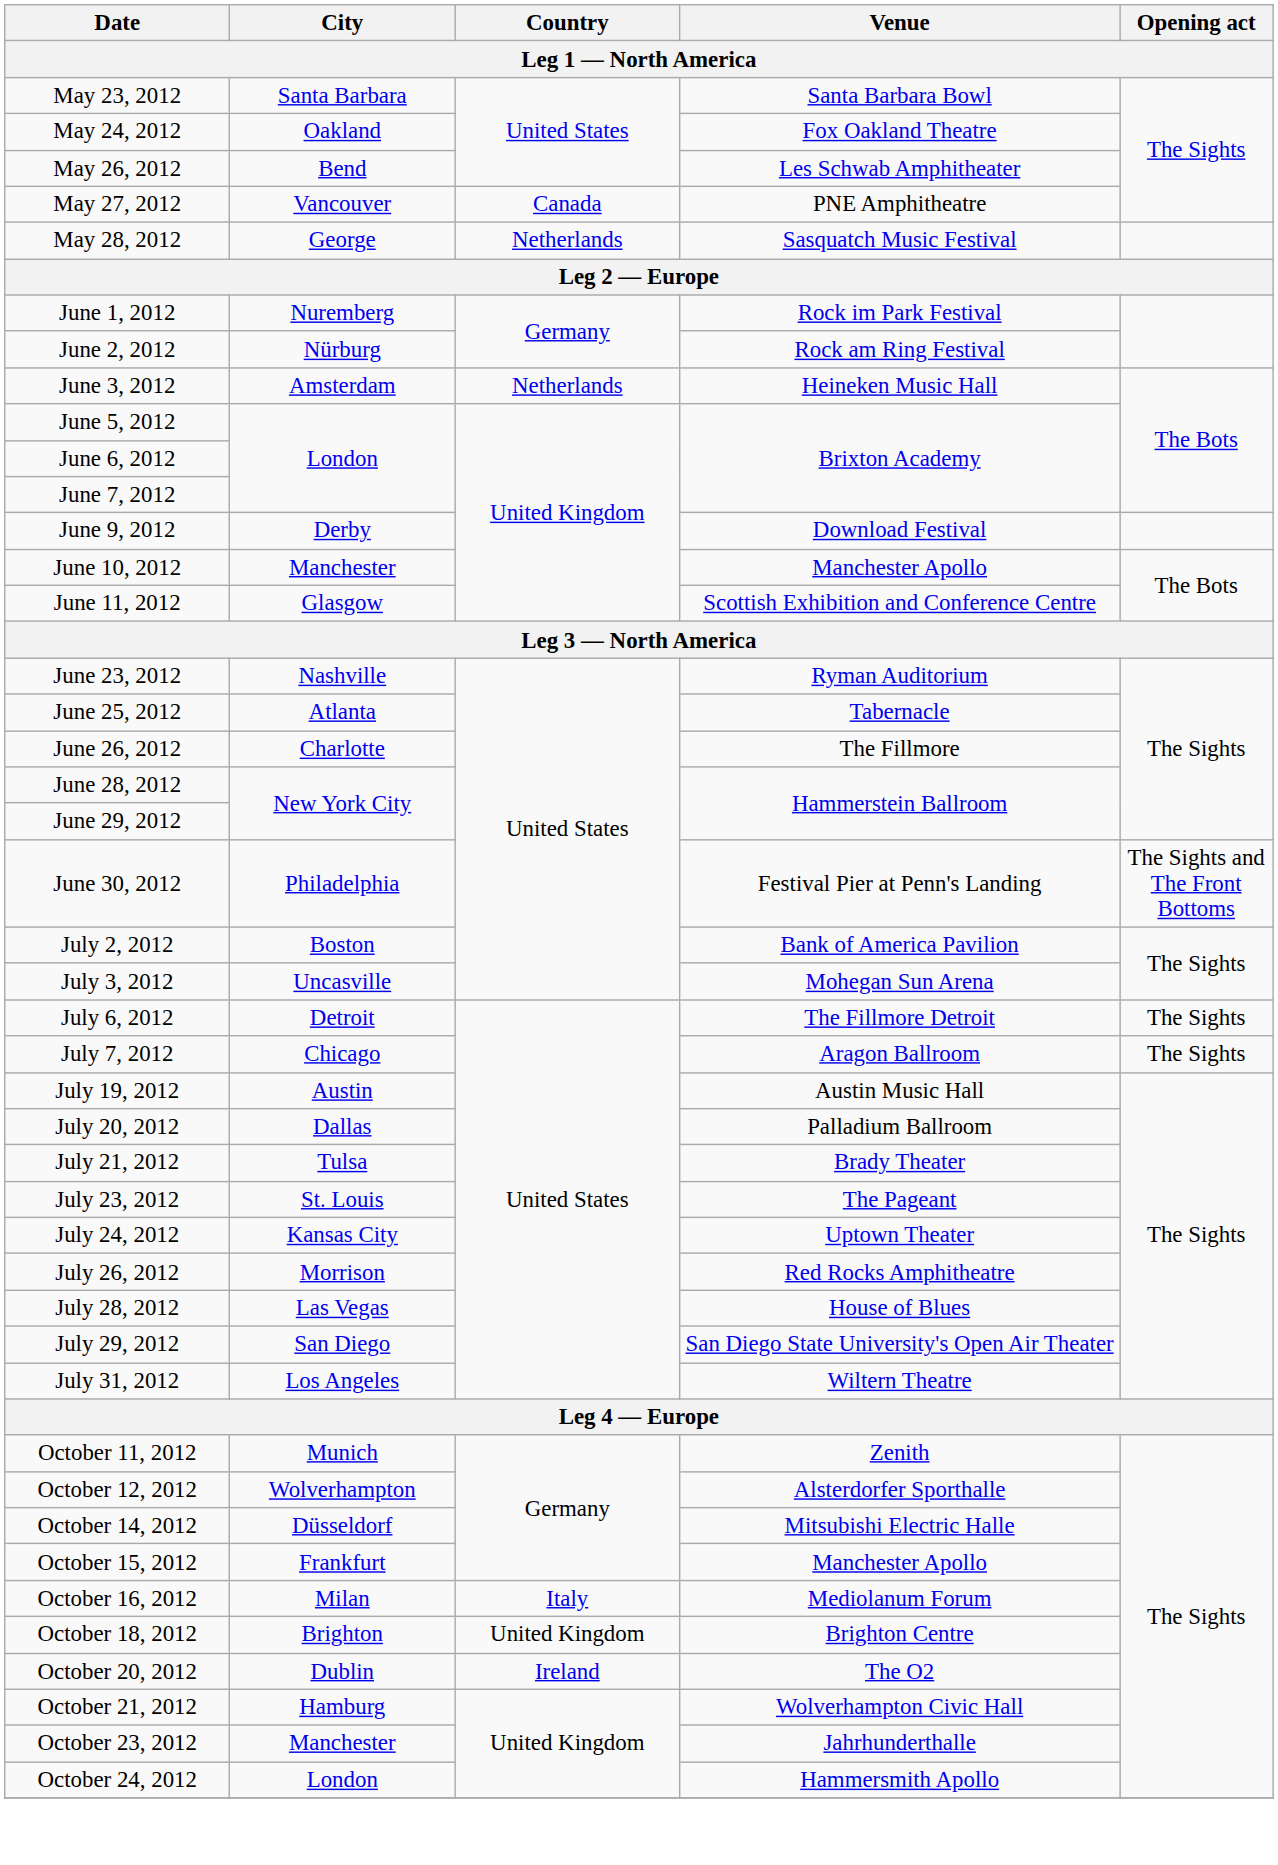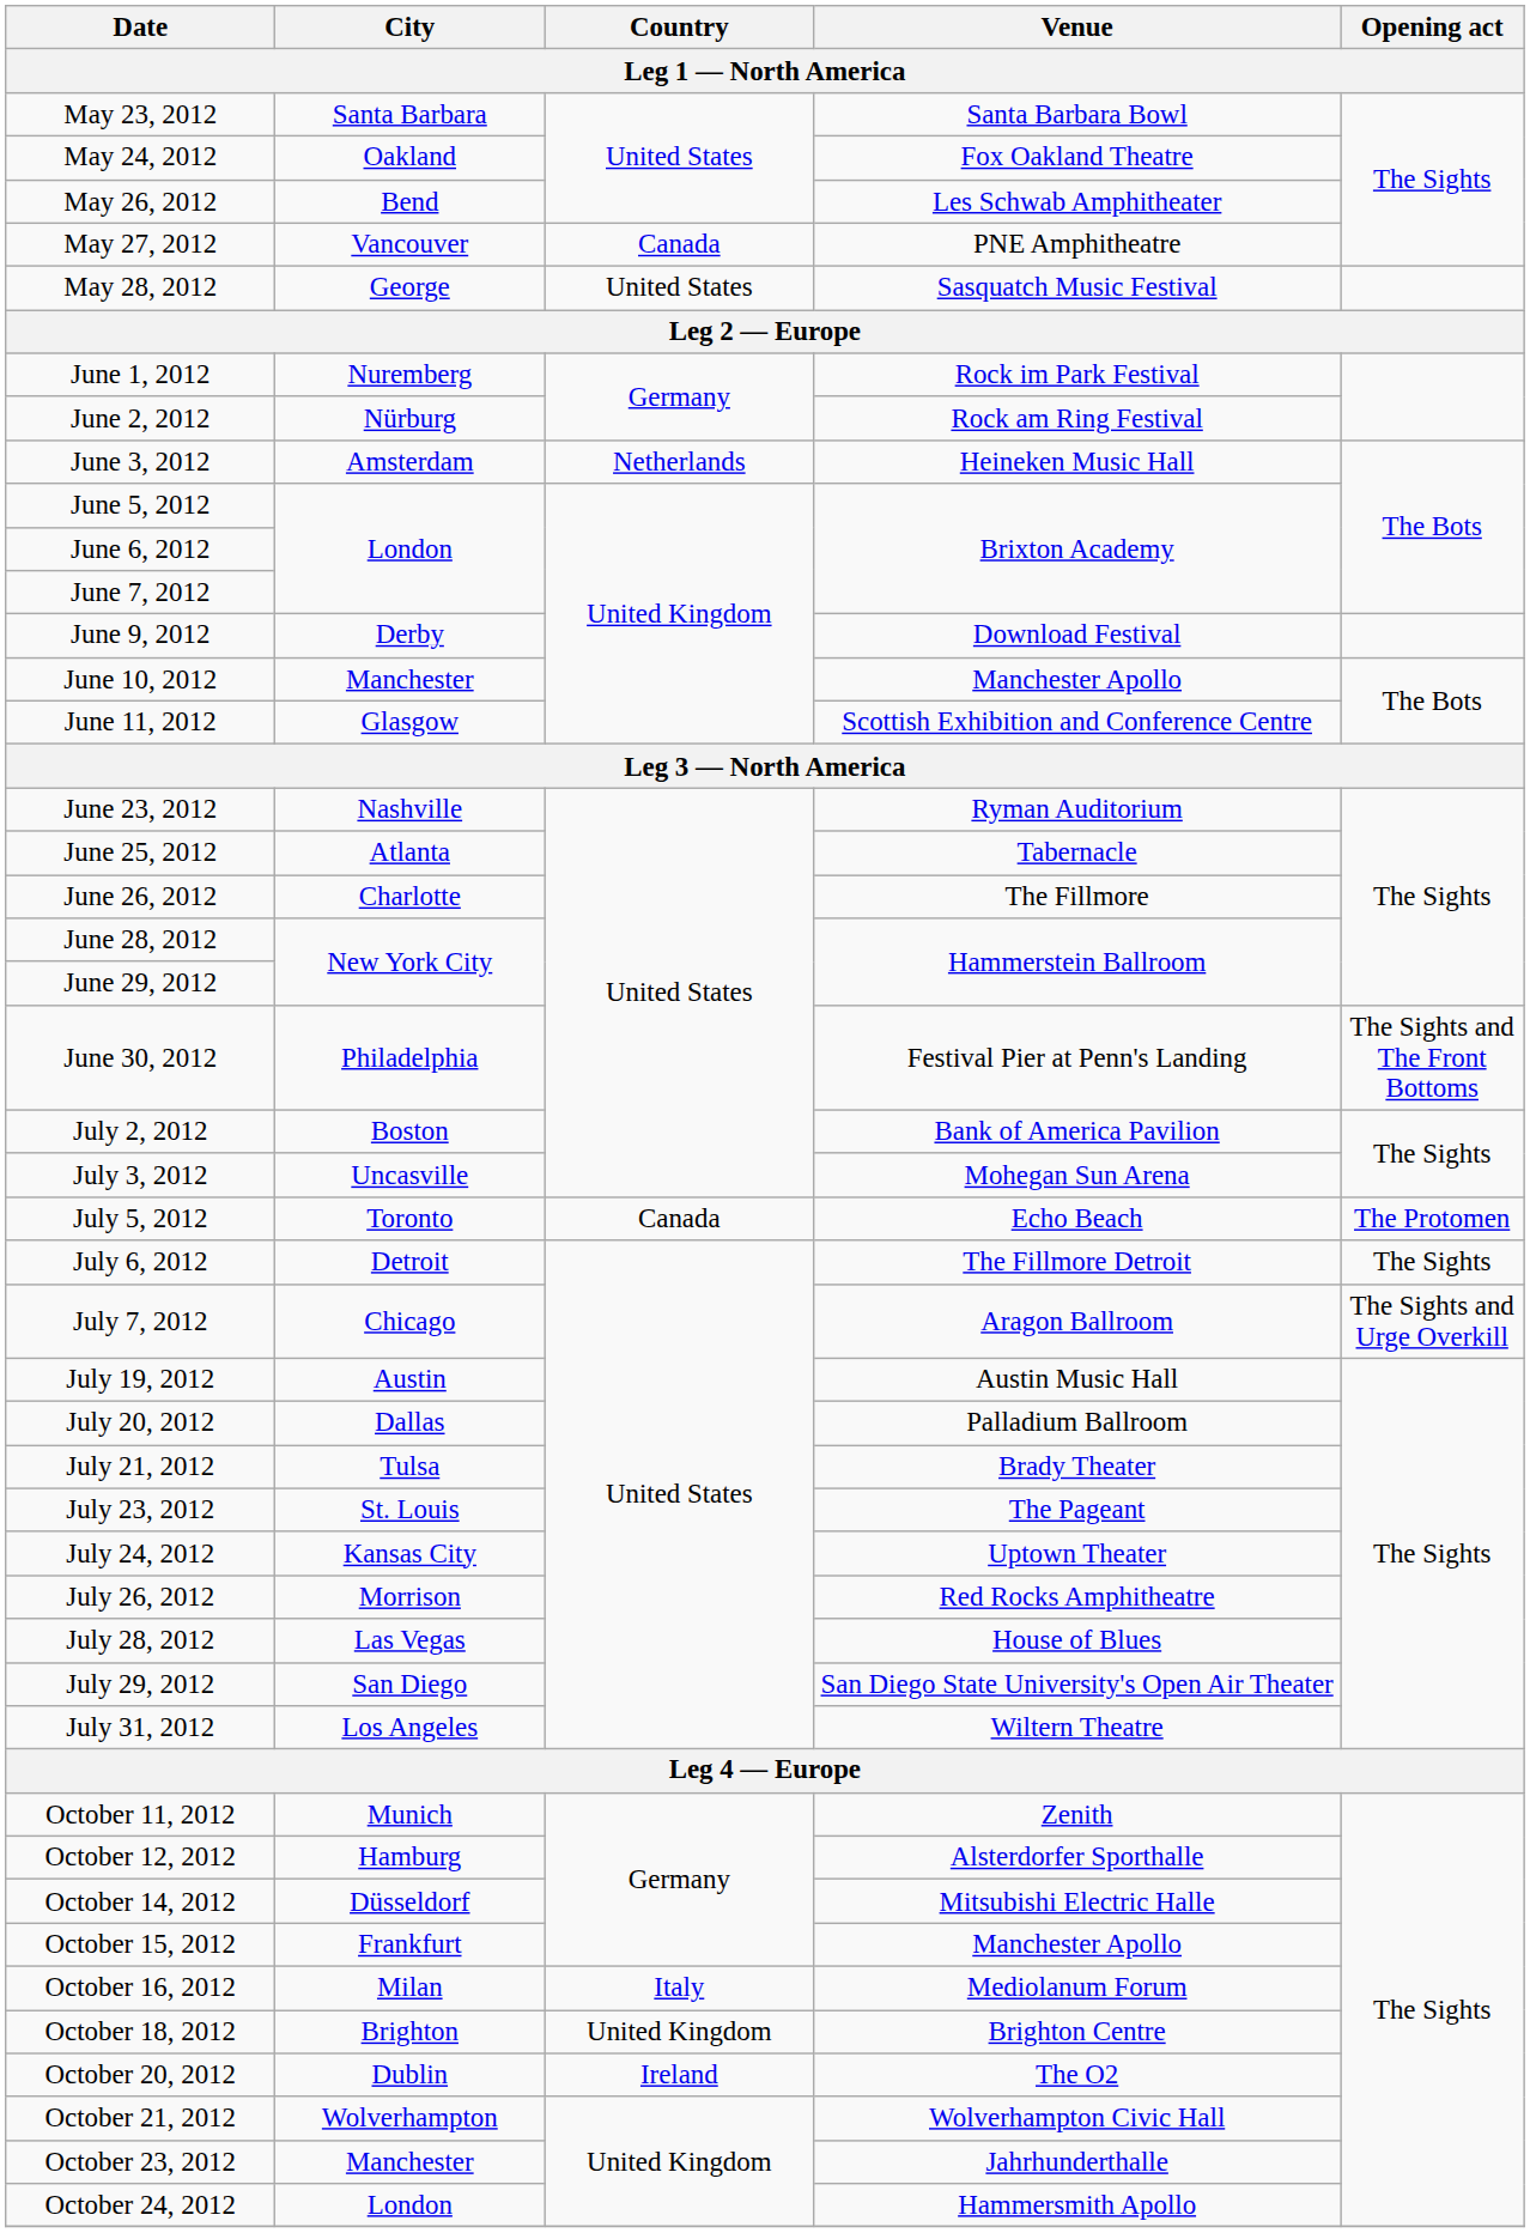May 28, 2012 | Country: Netherlands -> United States
+ row: July 5, 2012 | Toronto | Canada | Echo Beach | The Protomen
July 7, 2012 | Opening act: The Sights -> The Sights and Urge Overkill
October 12, 2012 | City: Wolverhampton -> Hamburg
October 21, 2012 | City: Hamburg -> Wolverhampton
